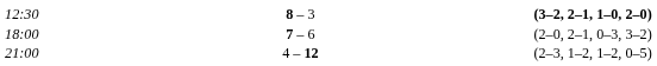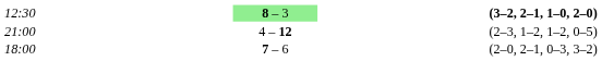12:30 | column 3: no background -> lightgreen background
rows swapped: 18:00 <-> 21:00
